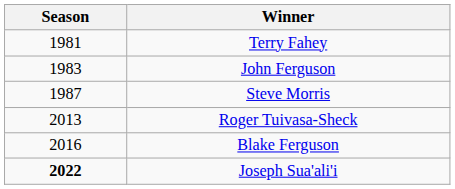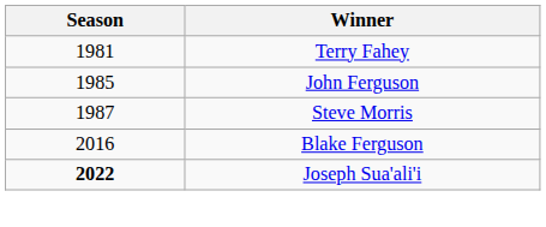John Ferguson | Season: 1983 -> 1985
- row: 2013 | Roger Tuivasa-Sheck
